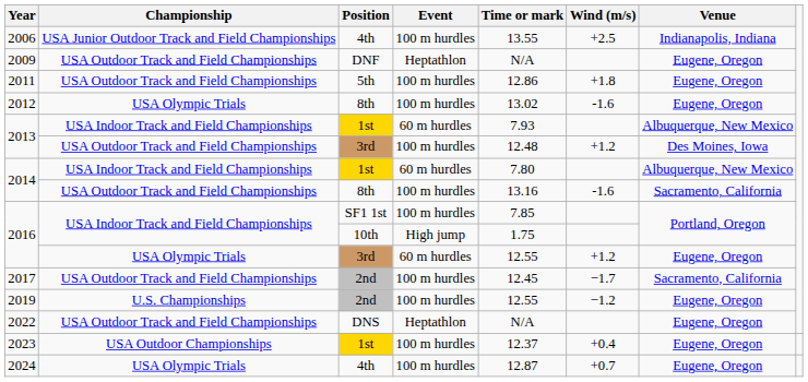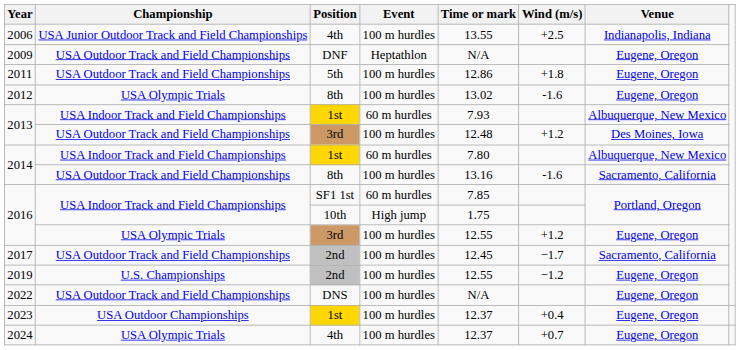2016 / SF1 1st | Event: 100 m hurdles -> 60 m hurdles
2016 / 3rd | Event: 60 m hurdles -> 100 m hurdles
2022 | Event: Heptathlon -> 100 m hurdles
2024 | Time or mark: 12.87 -> 12.37
